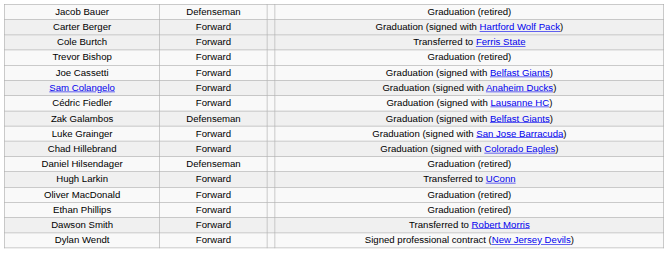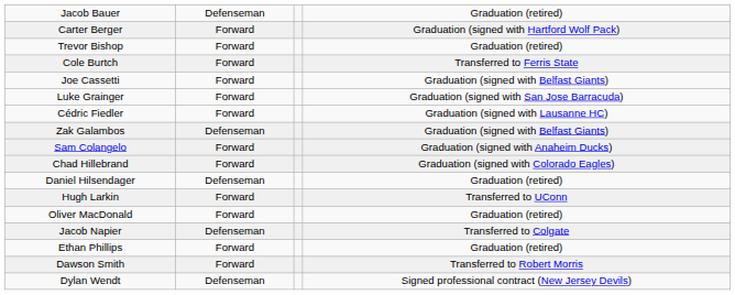rows swapped: Trevor Bishop <-> Cole Burtch
rows swapped: Sam Colangelo <-> Luke Grainger
+ row: Jacob Napier | Defenseman | Transferred to Colgate
Dylan Wendt | column 2: Forward -> Defenseman
